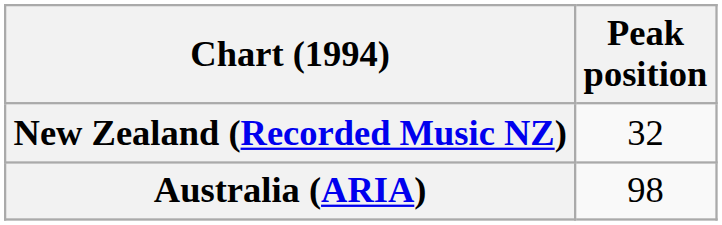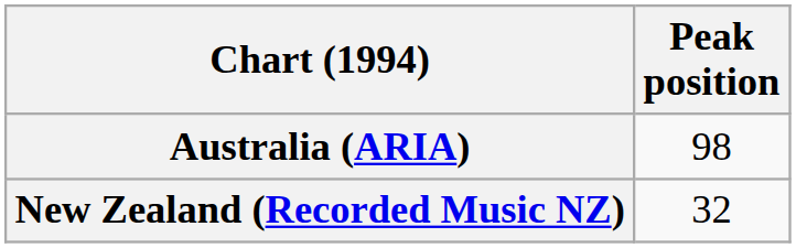rows swapped: Australia (ARIA) <-> New Zealand (Recorded Music NZ)
